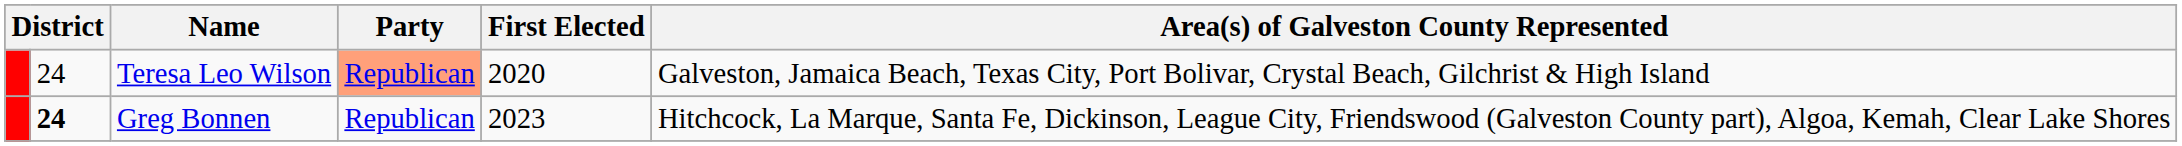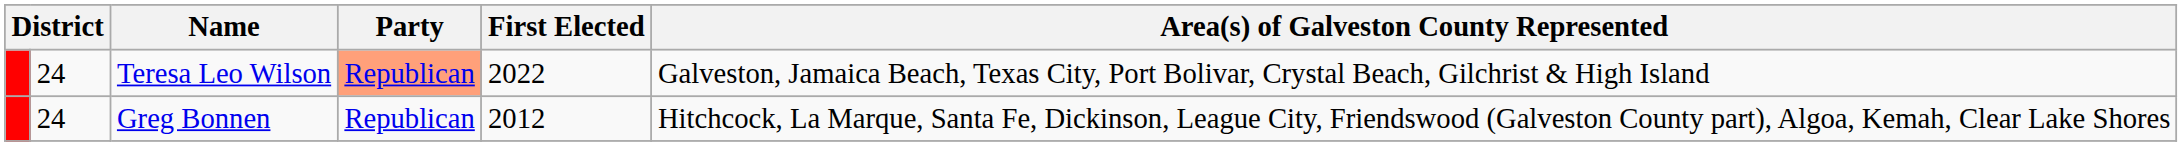Teresa Leo Wilson | First Elected: 2020 -> 2022
Greg Bonnen | column 2: bold -> normal
Greg Bonnen | First Elected: 2023 -> 2012
